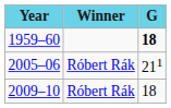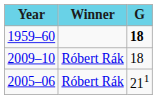rows swapped: 2005–06 <-> 2009–10
